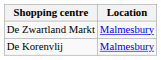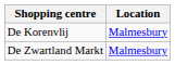rows swapped: De Korenvlij <-> De Zwartland Markt
